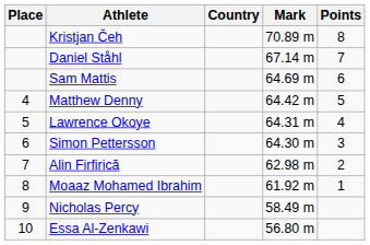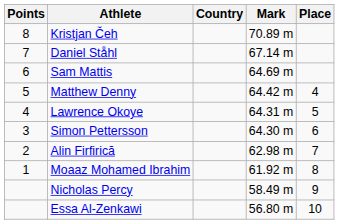columns swapped: Place <-> Points
